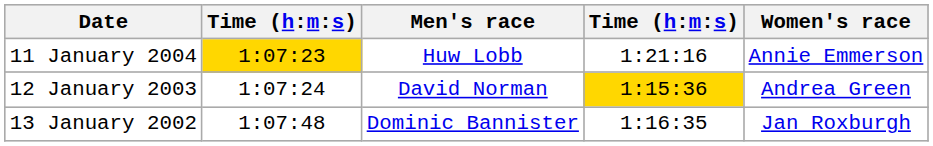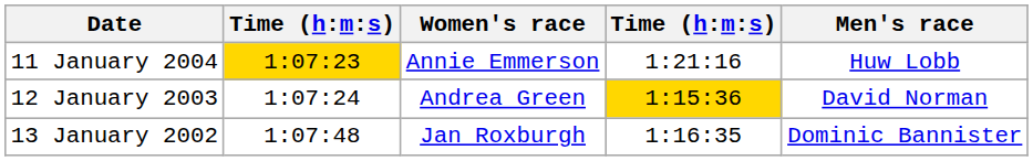columns swapped: Men's race <-> Women's race
